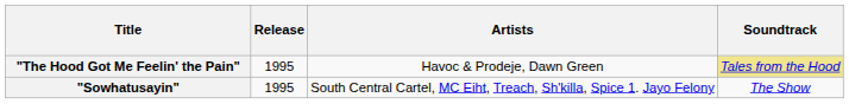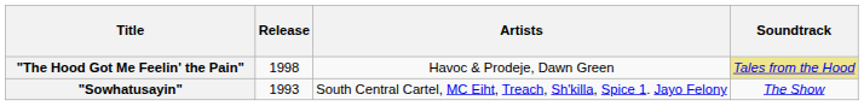"The Hood Got Me Feelin' the Pain" | Release: 1995 -> 1998
"Sowhatusayin" | Release: 1995 -> 1993
